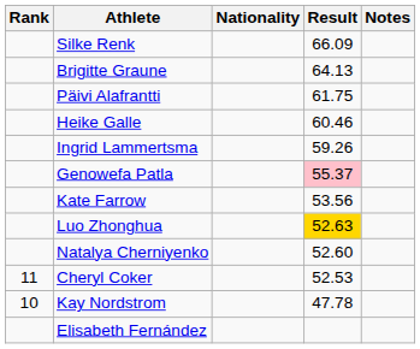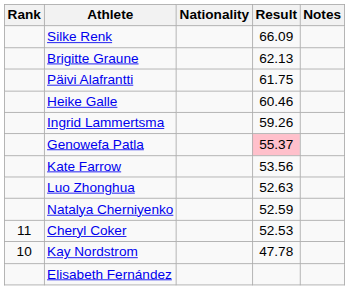Brigitte Graune | Result: 64.13 -> 62.13
Luo Zhonghua | Result: gold background -> no background
Natalya Cherniyenko | Result: 52.60 -> 52.59
